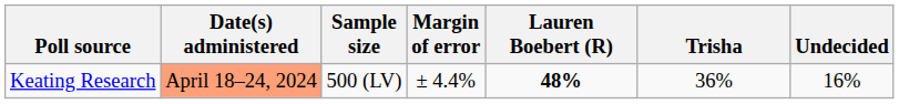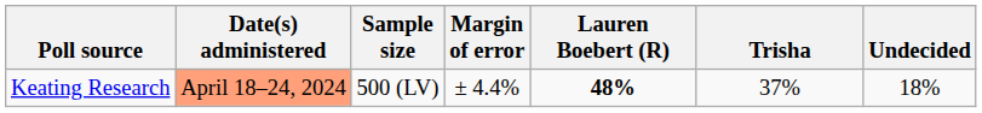Keating Research | Trisha: 36% -> 37%
Keating Research | Undecided: 16% -> 18%
